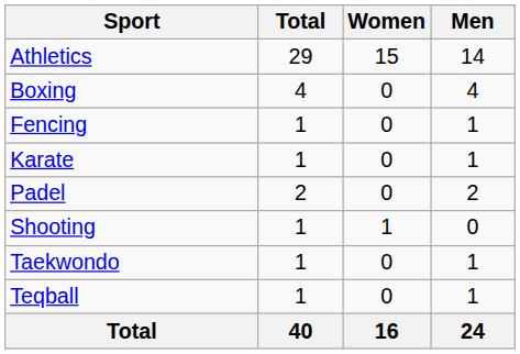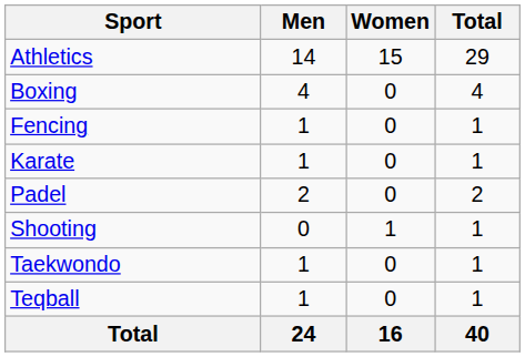columns swapped: Men <-> Total
